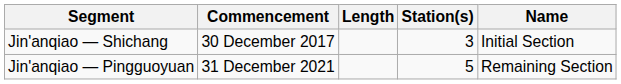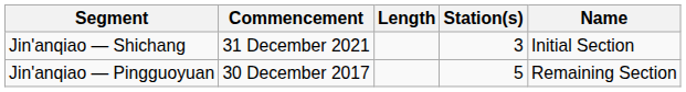Jin'anqiao — Shichang | Commencement: 30 December 2017 -> 31 December 2021
Jin'anqiao — Pingguoyuan | Commencement: 31 December 2021 -> 30 December 2017
